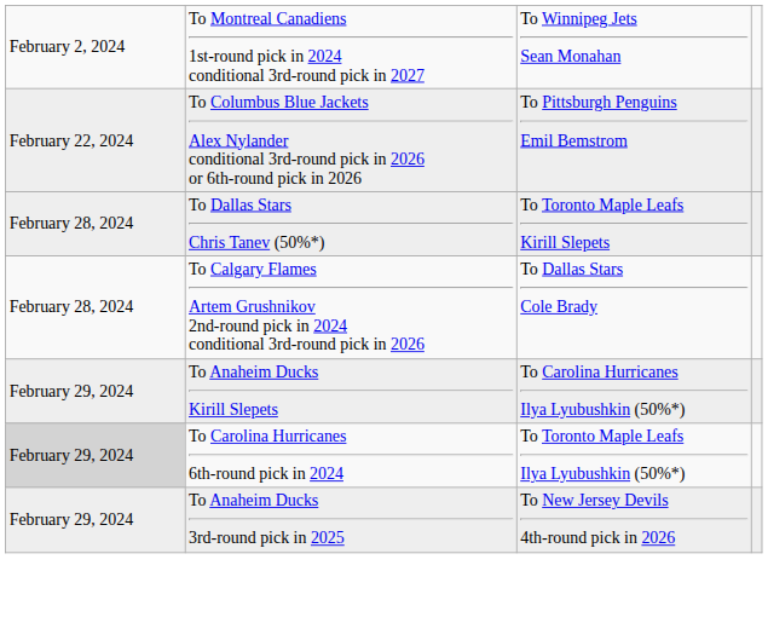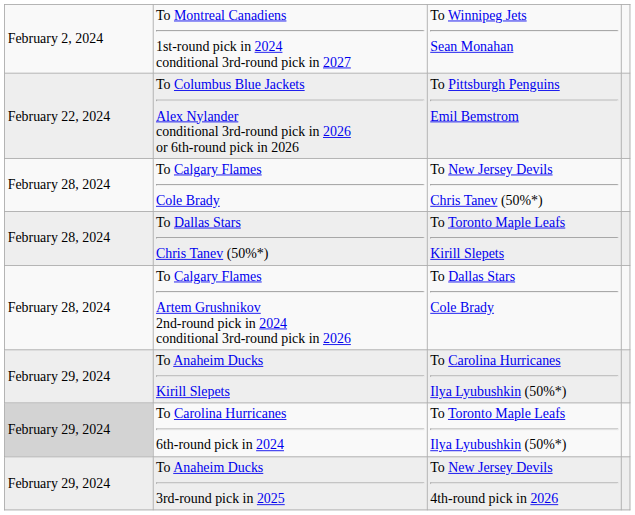+ row: February 28, 2024 | To Calgary Flames Cole Brady | To New Jersey Devils Chris Tanev (50%*)
